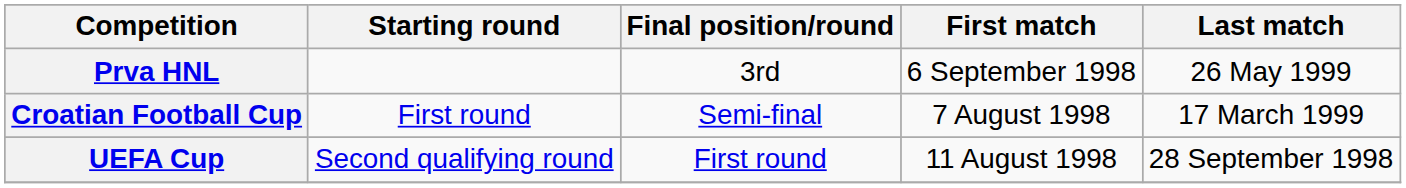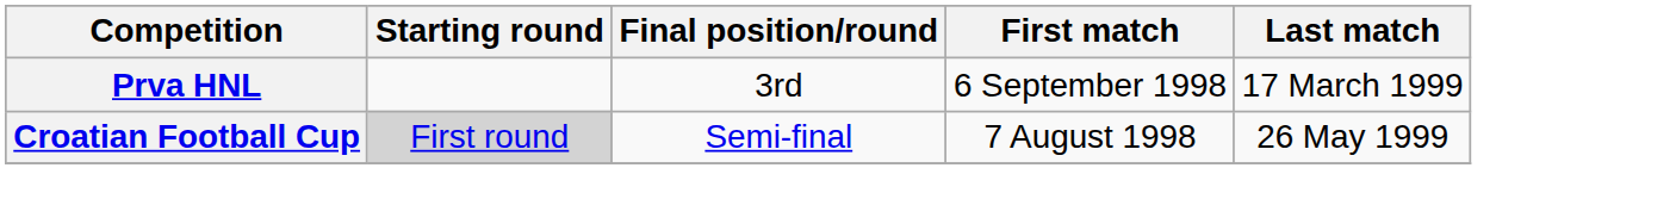Prva HNL | Last match: 26 May 1999 -> 17 March 1999
Croatian Football Cup | Starting round: no background -> lightgrey background
Croatian Football Cup | Last match: 17 March 1999 -> 26 May 1999
- row: UEFA Cup | Second qualifying round | First round | 11 August 1998 | 28 September 1998
